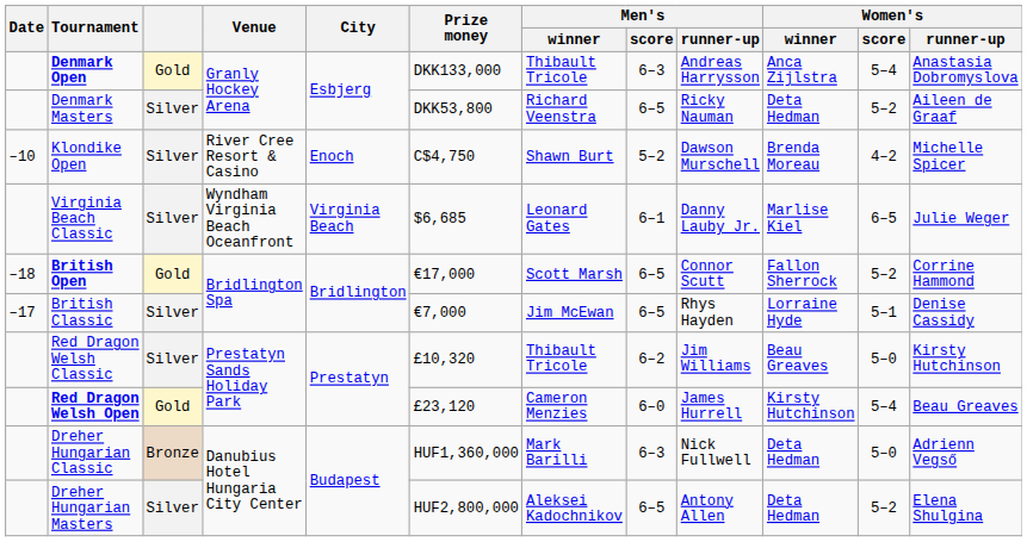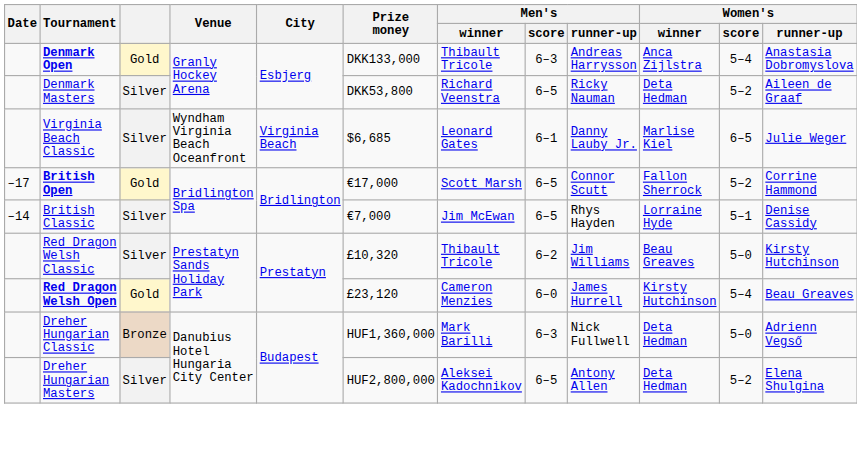- row: –10 | Klondike Open | Silver | River Cree Resort & Casino | Enoch | C$4,750 | Shawn Burt | 5–2 | Dawson Murschell | Brenda Moreau | 4–2 | Michelle Spicer
British Open | Date: –18 -> –17
British Classic | Date: –17 -> –14
